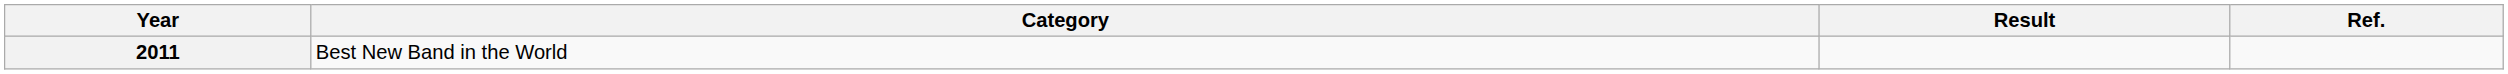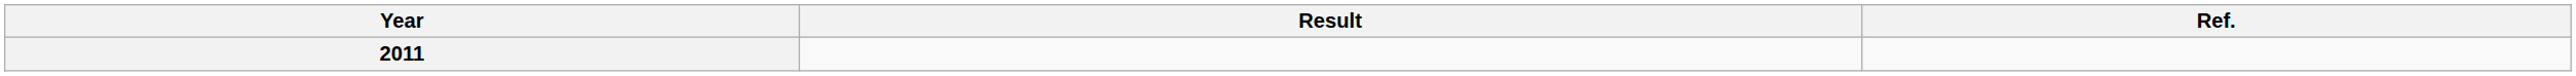- column: Category | Best New Band in the World
